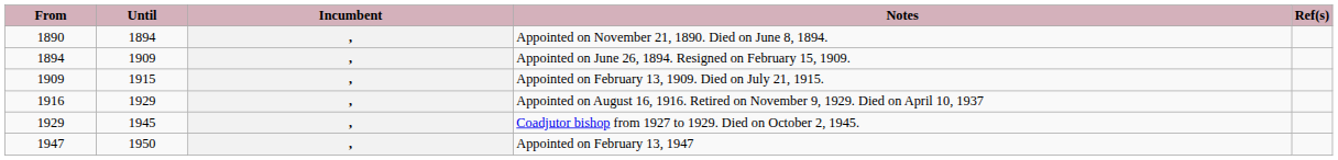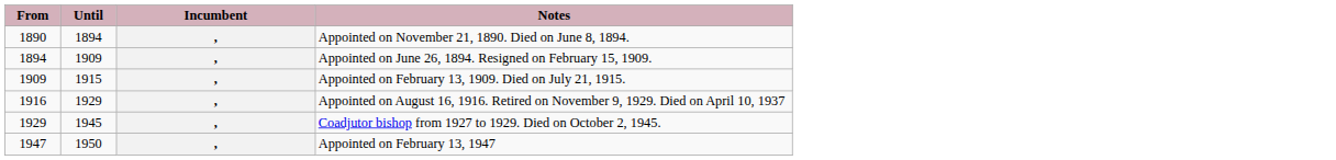- column: Ref(s)
